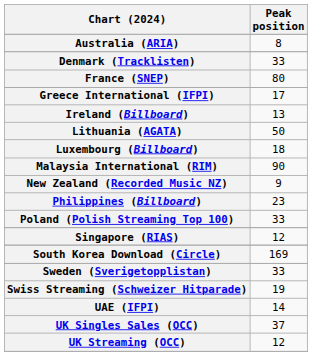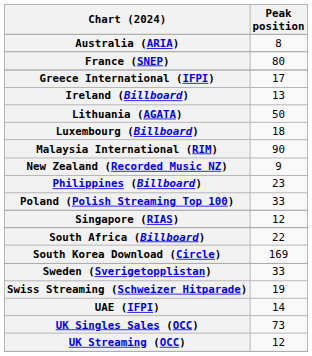- row: Denmark (Tracklisten) | 33
+ row: South Africa (Billboard) | 22
UK Singles Sales (OCC) | Peak position: 37 -> 73
